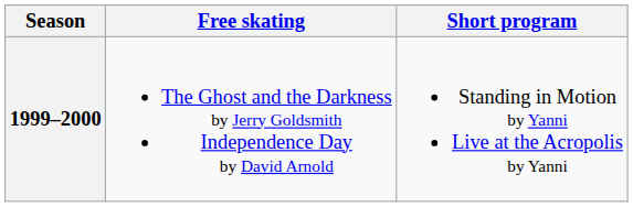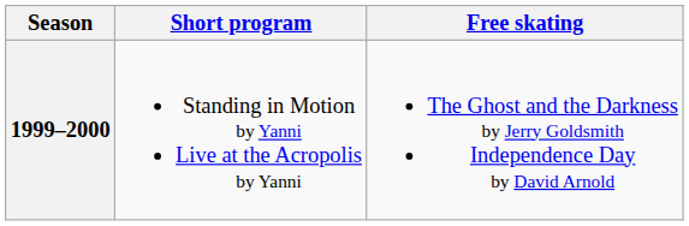columns swapped: Short program <-> Free skating
